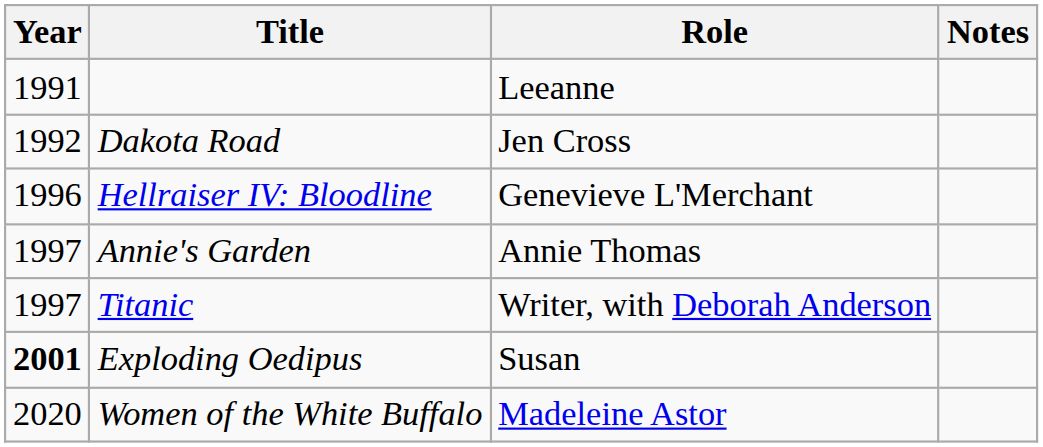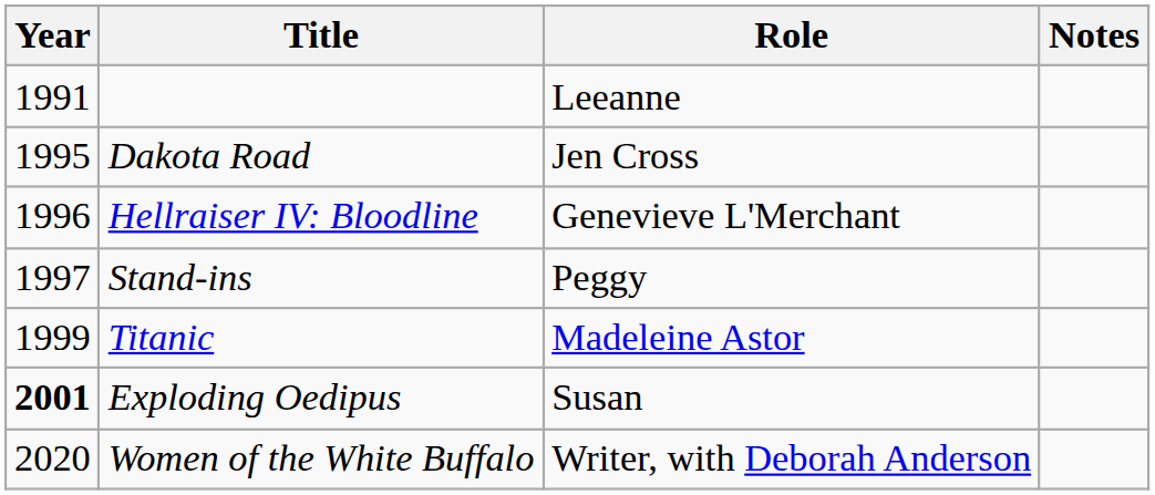Dakota Road | Year: 1992 -> 1995
- row: 1997 | Annie's Garden | Annie Thomas
+ row: 1997 | Stand-ins | Peggy
Titanic | Year: 1997 -> 1999
Titanic | Role: Writer, with Deborah Anderson -> Madeleine Astor
Women of the White Buffalo | Role: Madeleine Astor -> Writer, with Deborah Anderson
